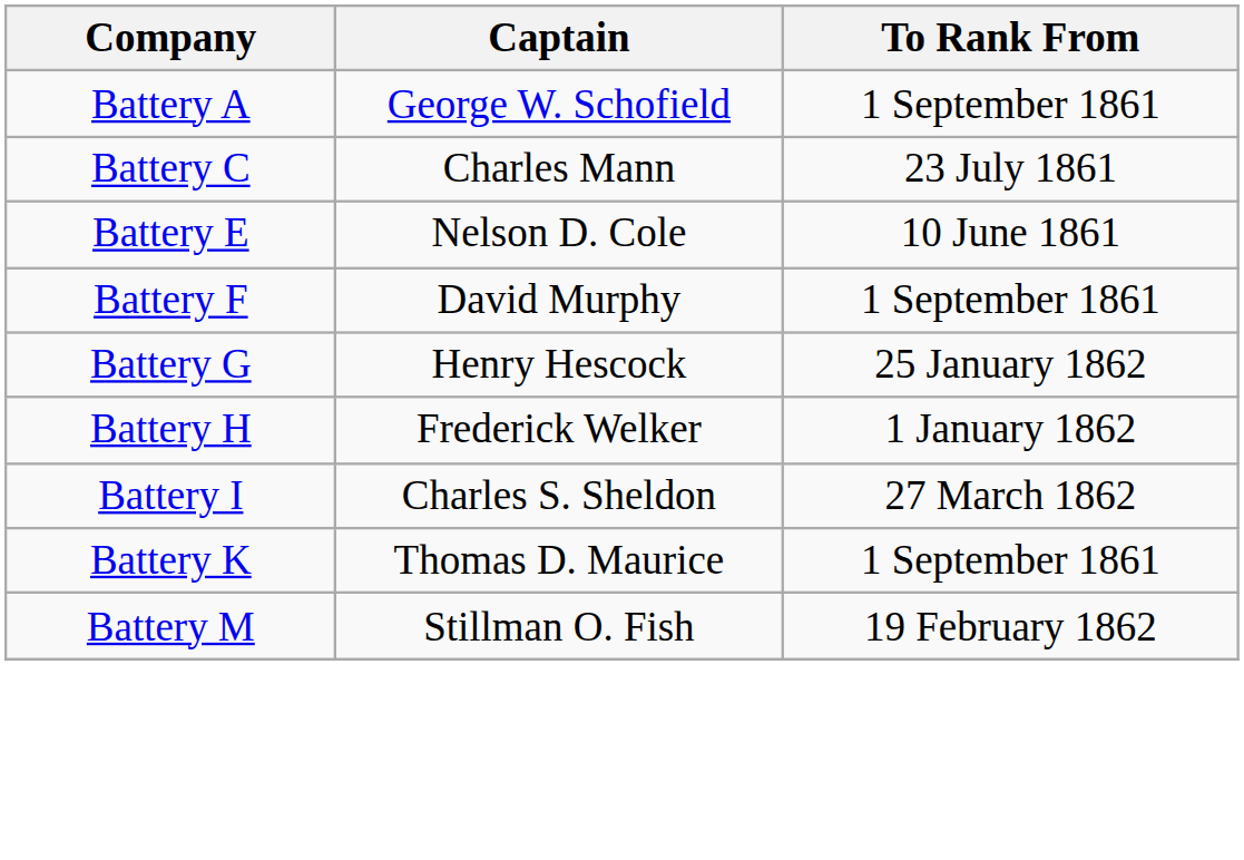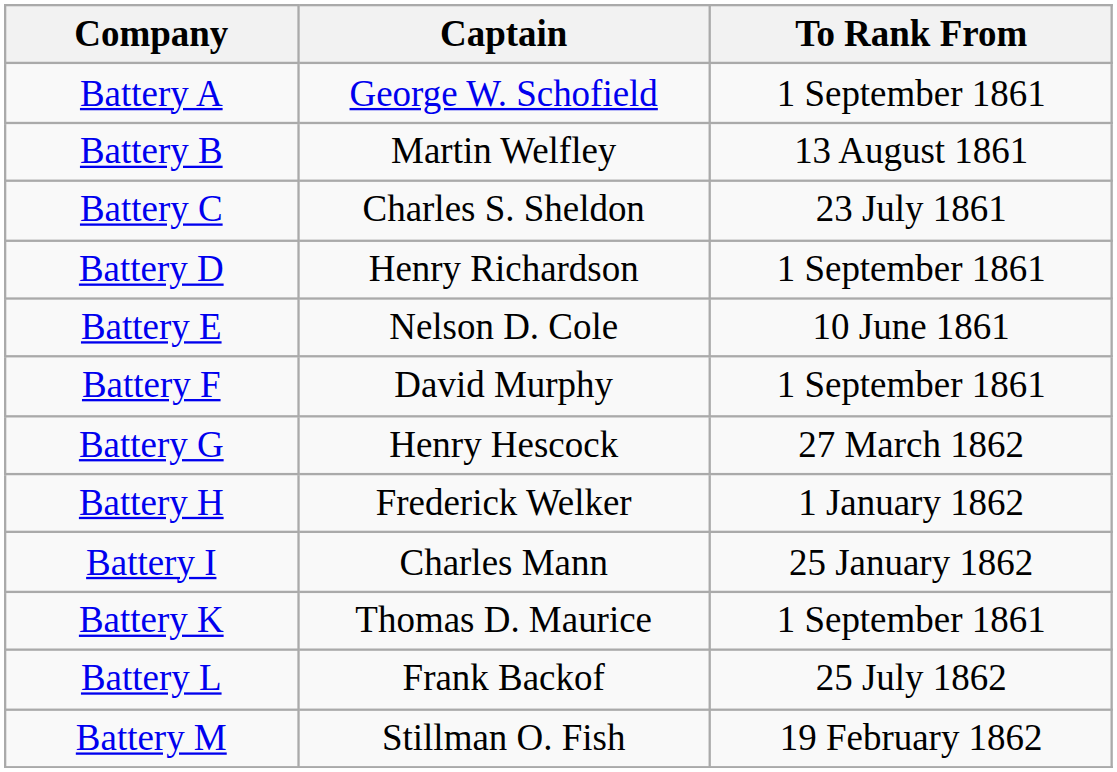+ row: Battery B | Martin Welfley | 13 August 1861
Battery C | Captain: Charles Mann -> Charles S. Sheldon
+ row: Battery D | Henry Richardson | 1 September 1861
Battery G | To Rank From: 25 January 1862 -> 27 March 1862
Battery I | Captain: Charles S. Sheldon -> Charles Mann
Battery I | To Rank From: 27 March 1862 -> 25 January 1862
+ row: Battery L | Frank Backof | 25 July 1862
